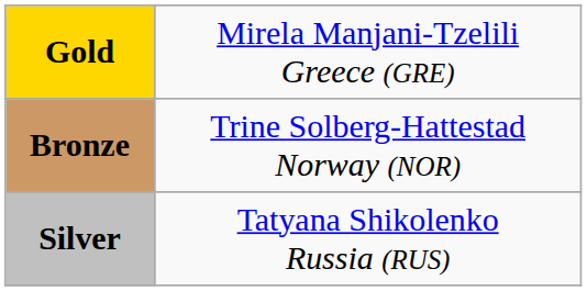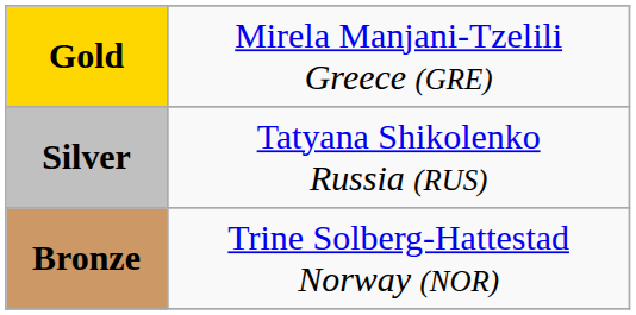rows swapped: Silver <-> Bronze
